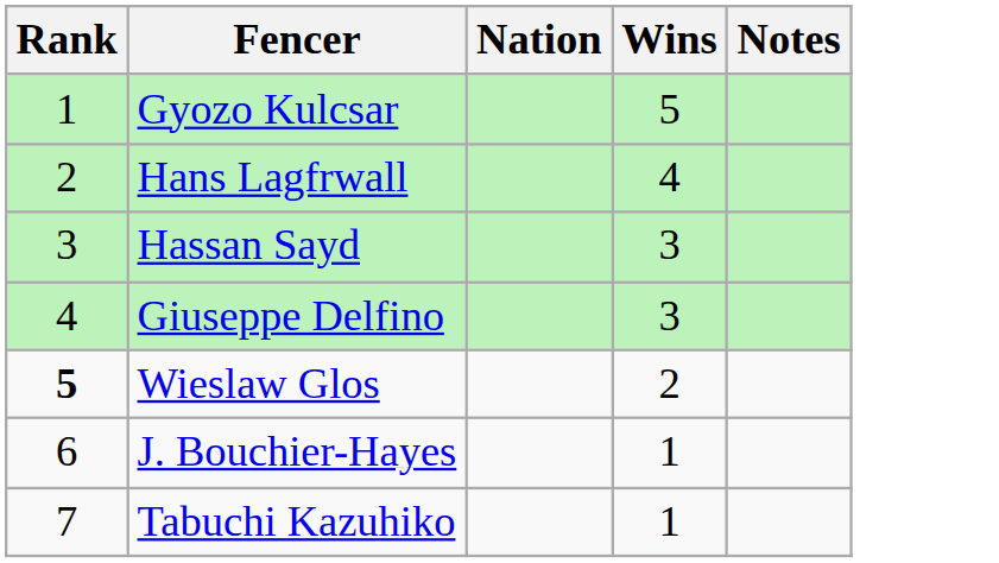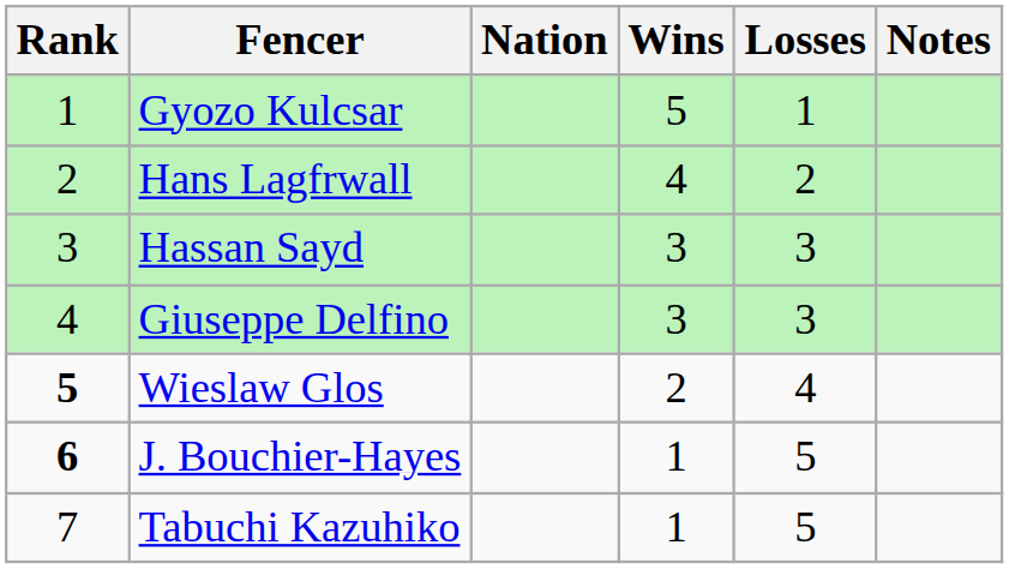+ column: Losses | 1 | 2 | 3 | 3 | 4 | 5 | 5
J. Bouchier-Hayes | Rank: normal -> bold
